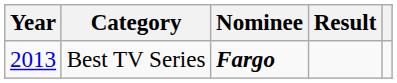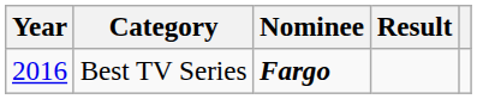Best TV Series | Year: 2013 -> 2016
